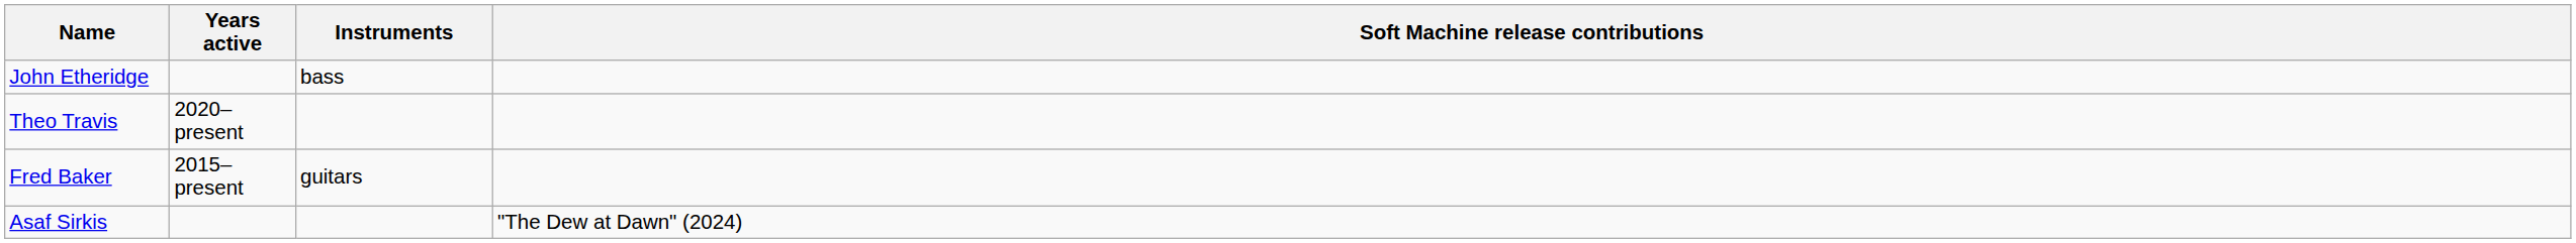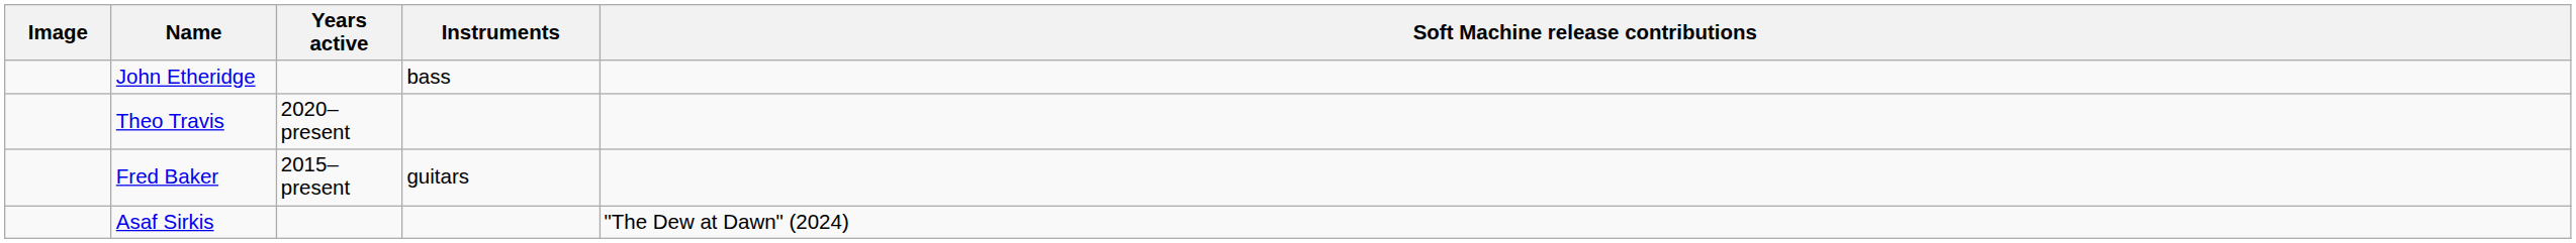+ column: Image
